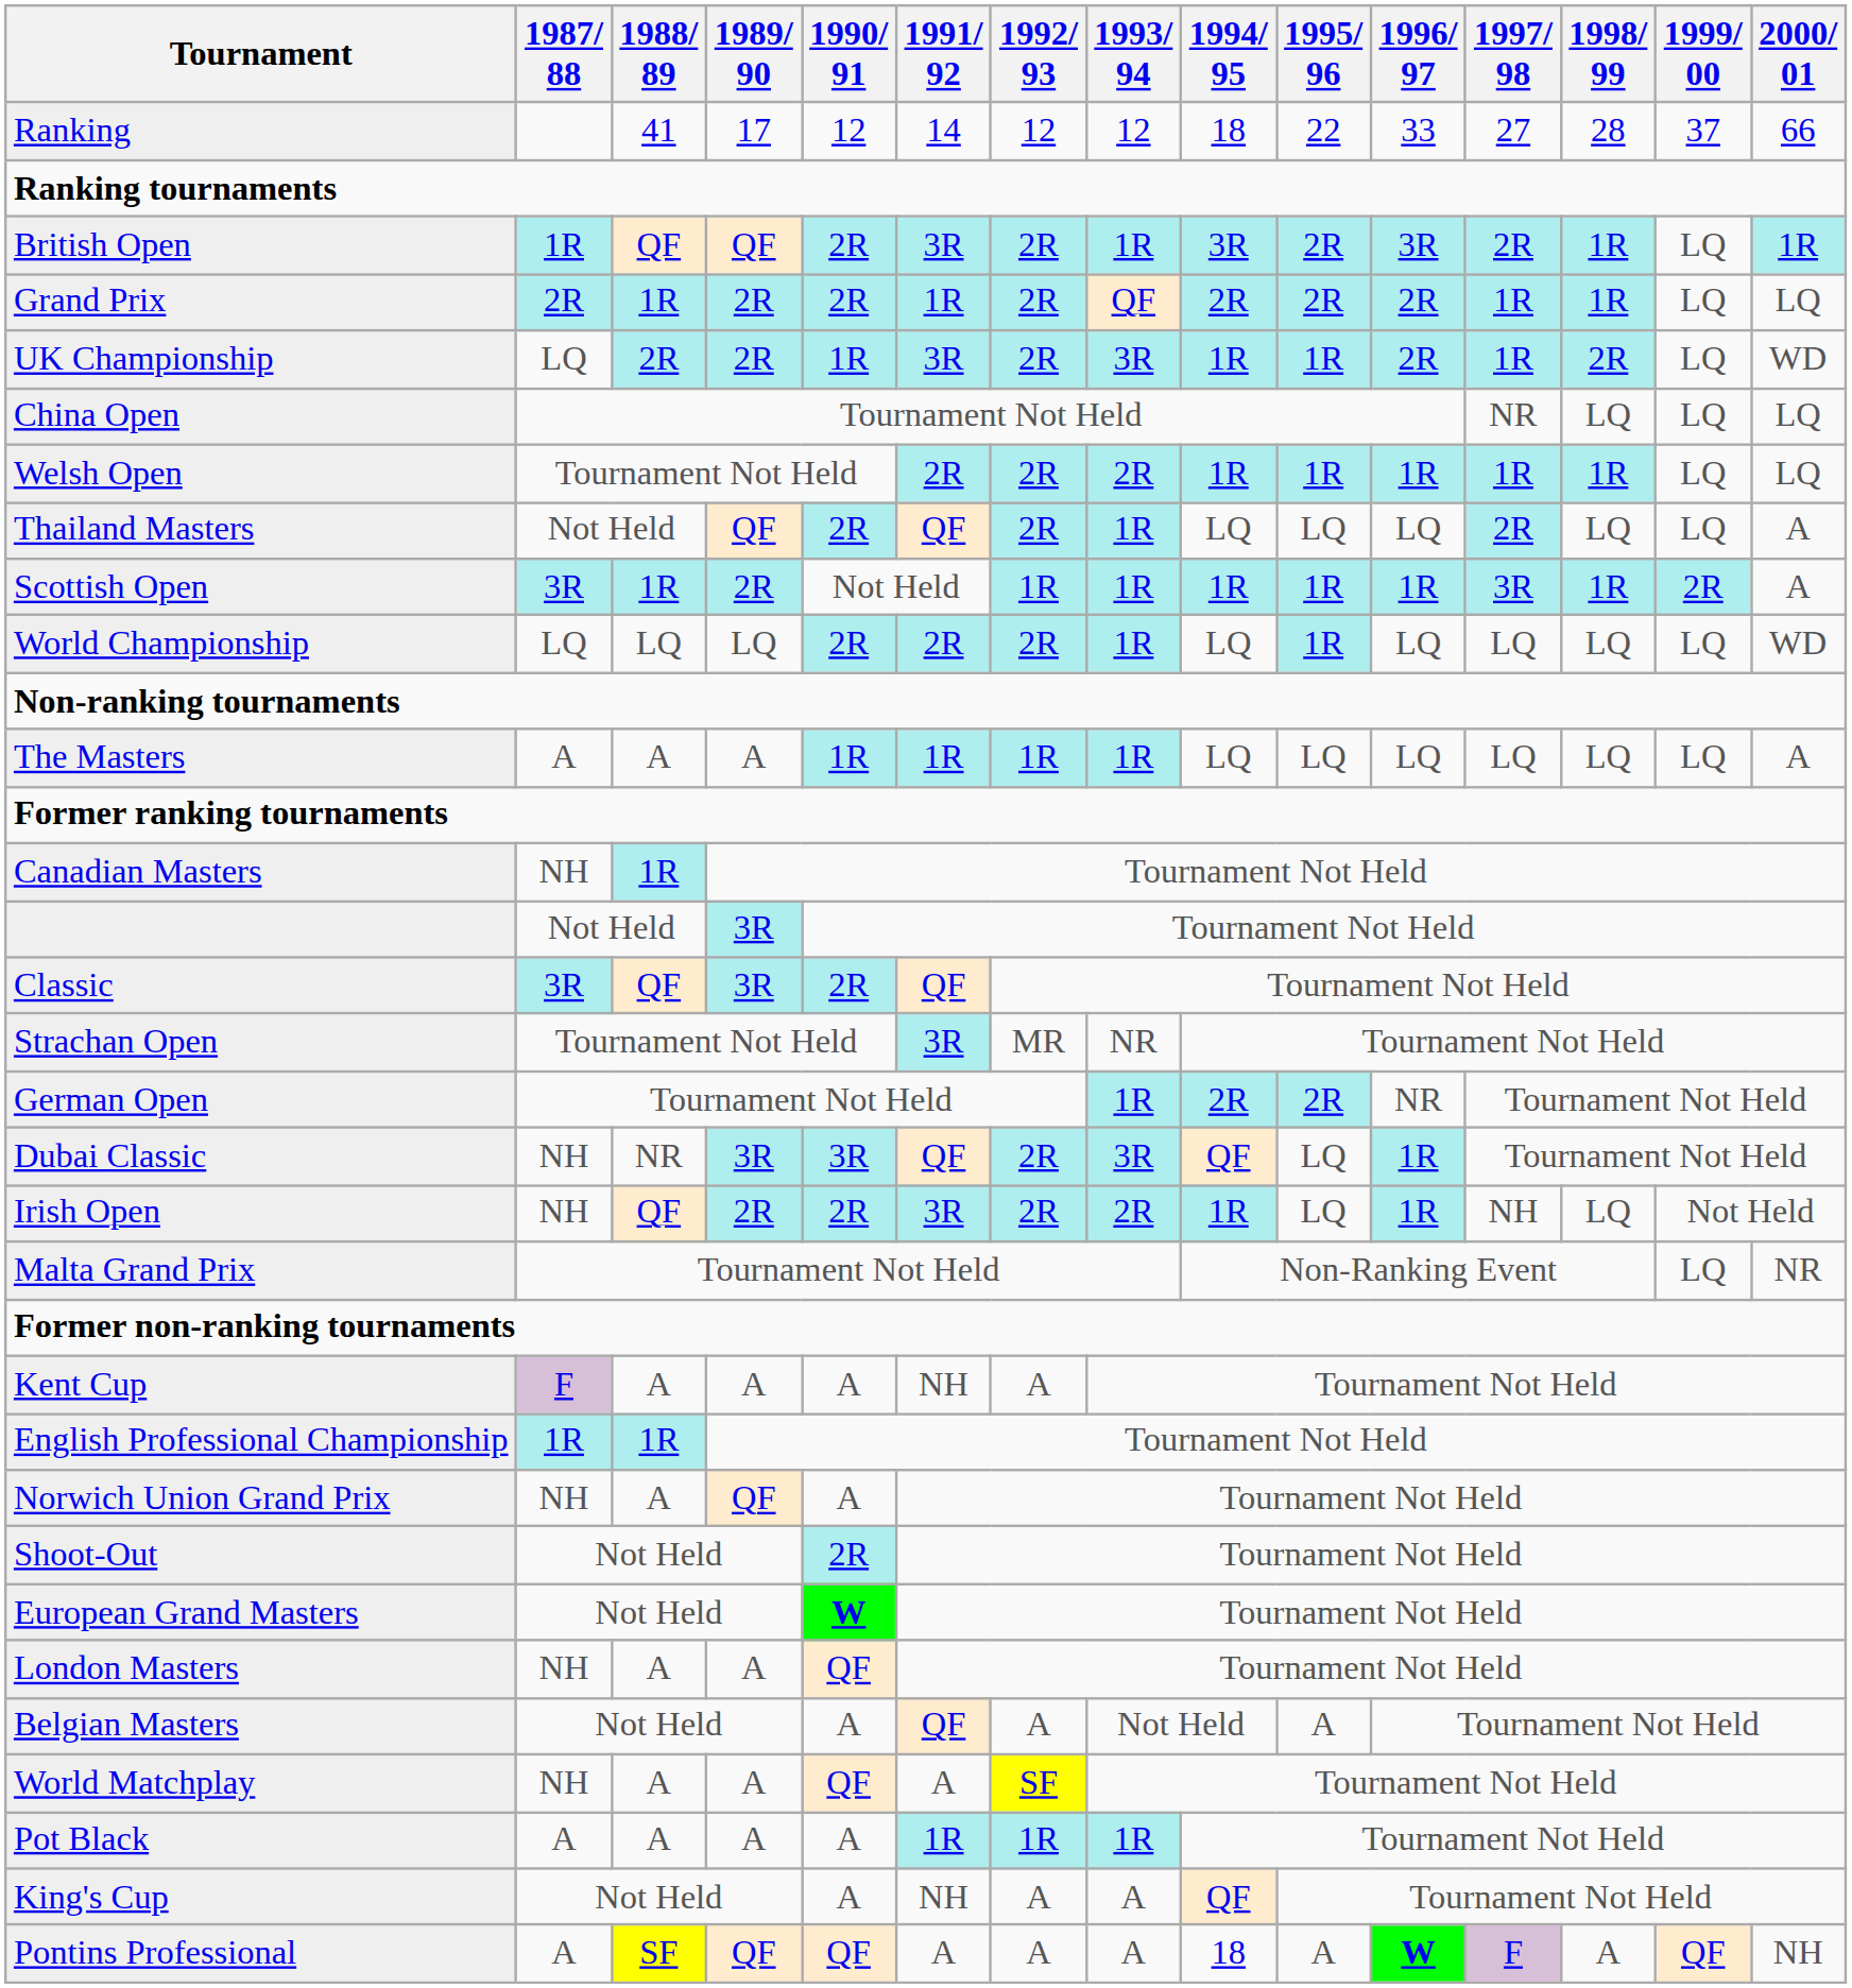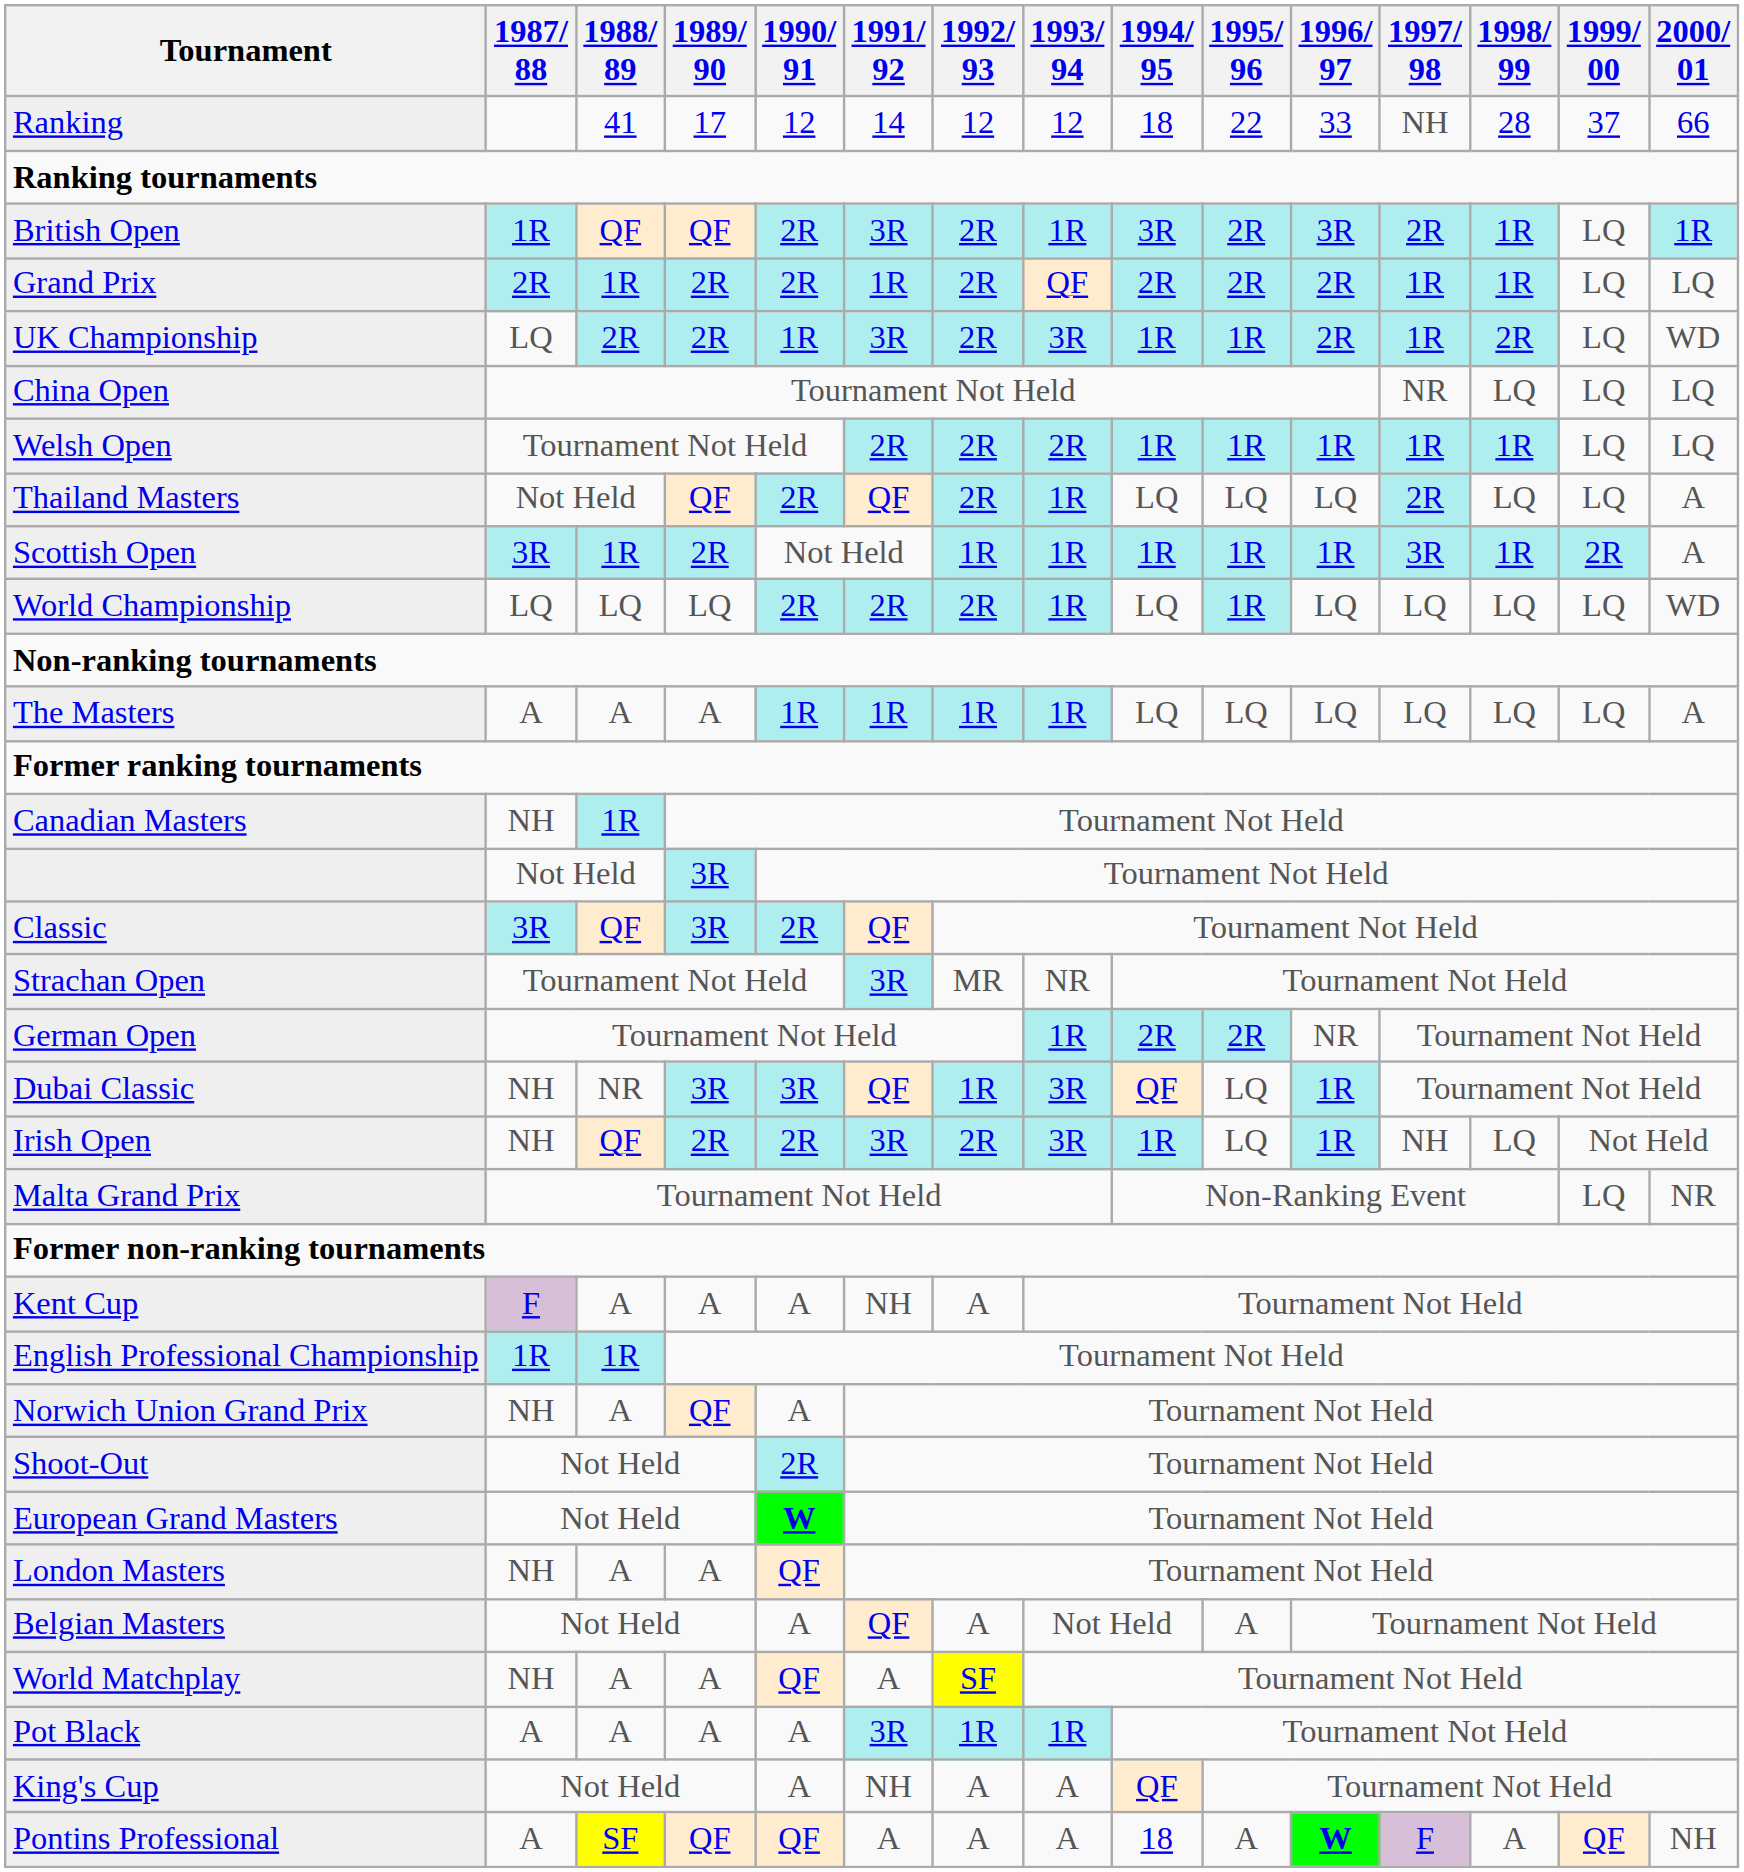Ranking | 1997/ 98: 27 -> NH
Dubai Classic | 1992/ 93: 2R -> 1R
Irish Open | 1993/ 94: 2R -> 3R
Pot Black | 1991/ 92: 1R -> 3R
